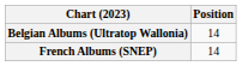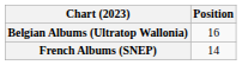Belgian Albums (Ultratop Wallonia) | Position: 14 -> 16
